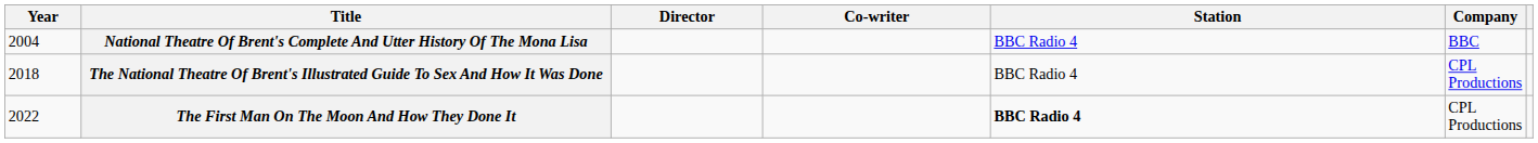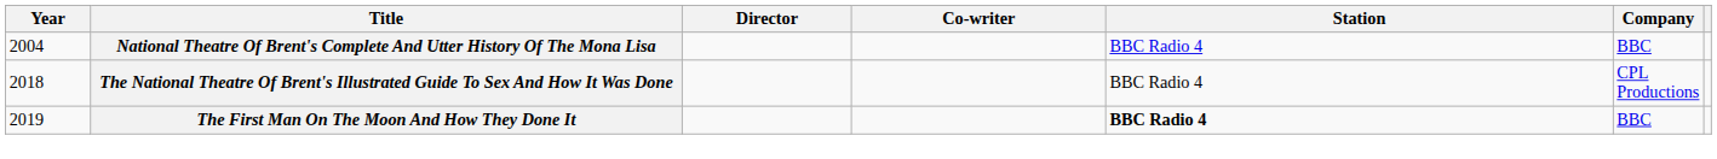The First Man On The Moon And How They Done It | Year: 2022 -> 2019
The First Man On The Moon And How They Done It | Company: CPL Productions -> BBC
